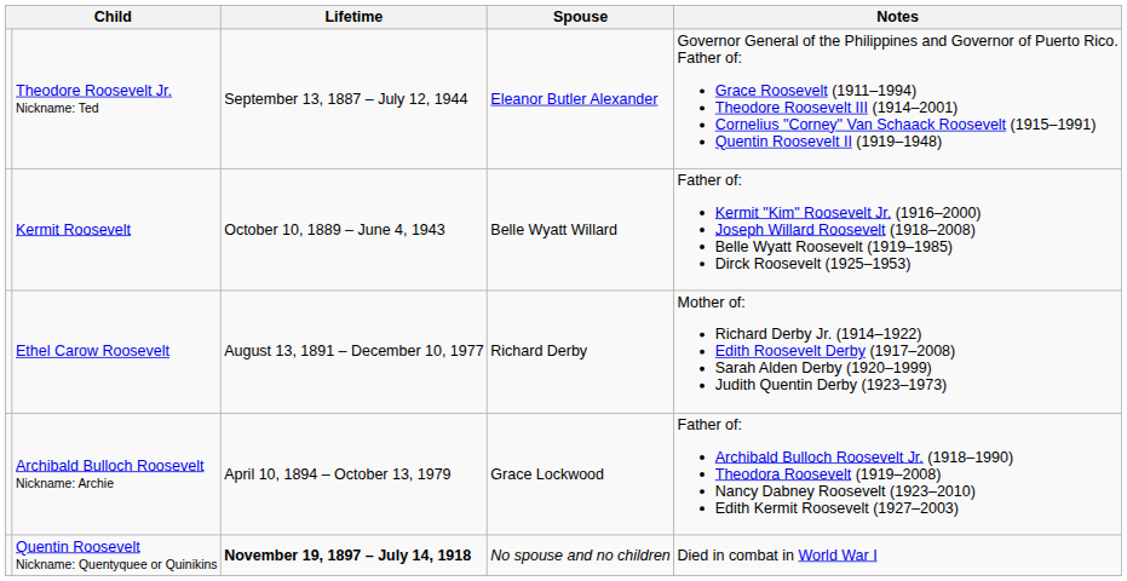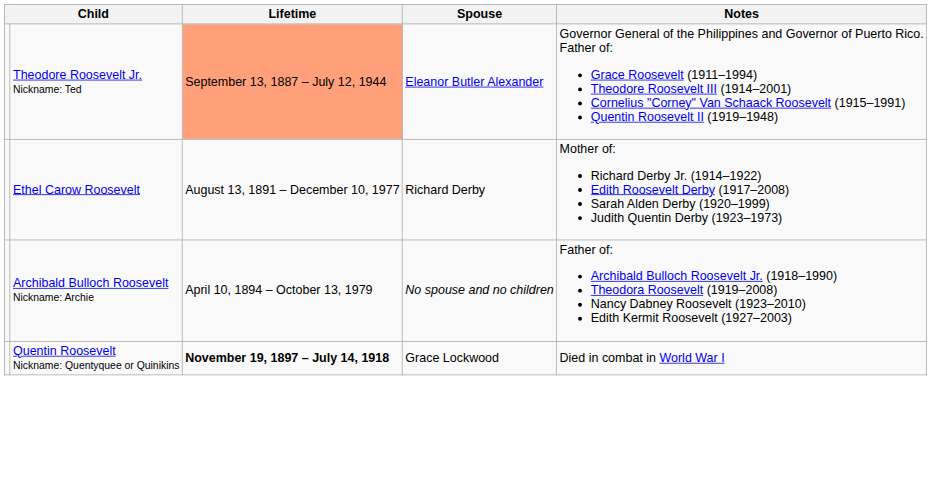Theodore Roosevelt Jr. Nickname: Ted | Lifetime: no background -> lightsalmon background
- row: Kermit Roosevelt | October 10, 1889 – June 4, 1943 | Belle Wyatt Willard | Father of: Kermit "Kim" Roosevelt Jr. (1916–2000) Joseph Willard Roosevelt (1918–2008) Belle Wyatt Roosevelt (1919–1985) Dirck Roosevelt (1925–1953)
Archibald Bulloch Roosevelt Nickname: Archie | Spouse: Grace Lockwood -> No spouse and no children
Quentin Roosevelt Nickname: Quentyquee or Quinikins | Spouse: No spouse and no children -> Grace Lockwood
